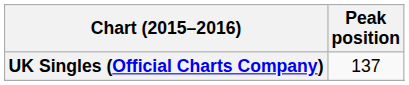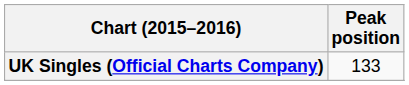UK Singles (Official Charts Company) | Peak position: 137 -> 133
